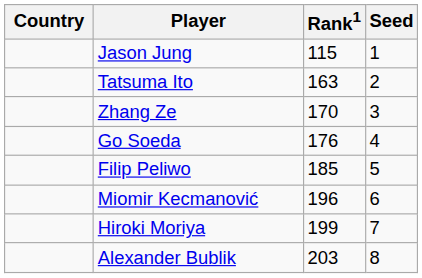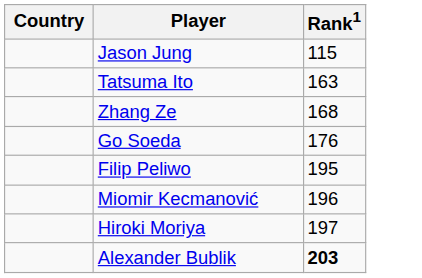- column: Seed | 1 | 2 | 3 | 4 | 5 | 6 | 7 | 8
Zhang Ze | Rank1: 170 -> 168
Filip Peliwo | Rank1: 185 -> 195
Hiroki Moriya | Rank1: 199 -> 197
Alexander Bublik | Rank1: normal -> bold
